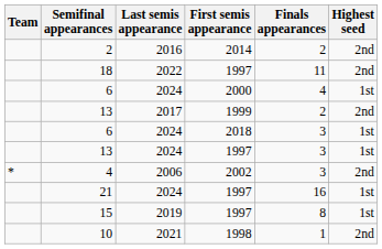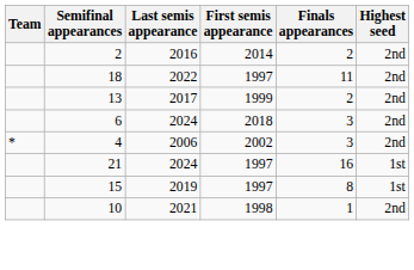- row: 6 | 2024 | 2000 | 4 | 1st
6 / 2018 | Highest seed: 1st -> 2nd
- row: 13 | 2024 | 1997 | 3 | 1st
